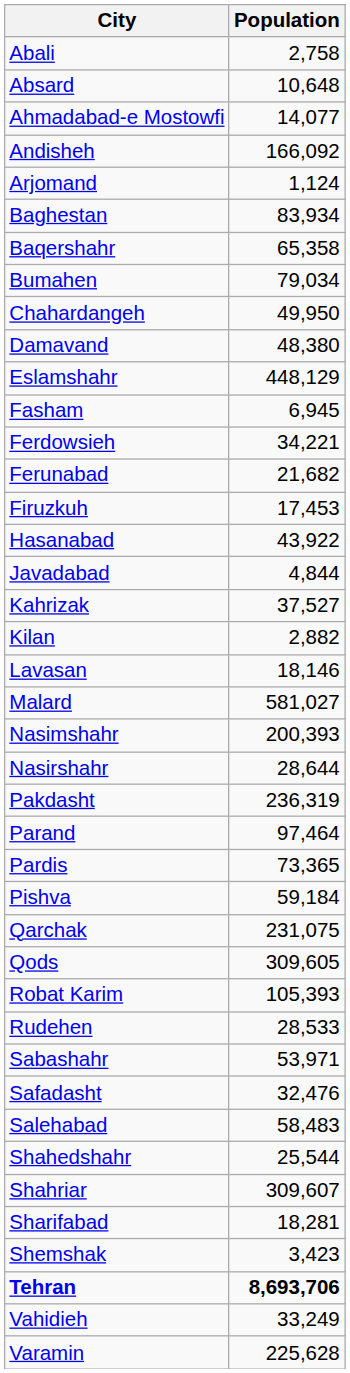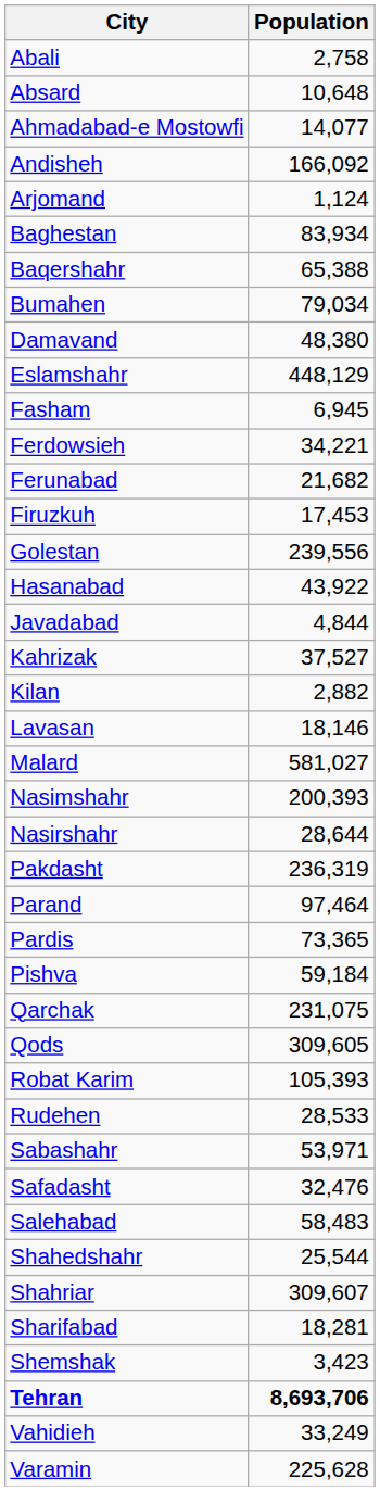Baqershahr | Population: 65,358 -> 65,388
- row: Chahardangeh | 49,950
+ row: Golestan | 239,556
